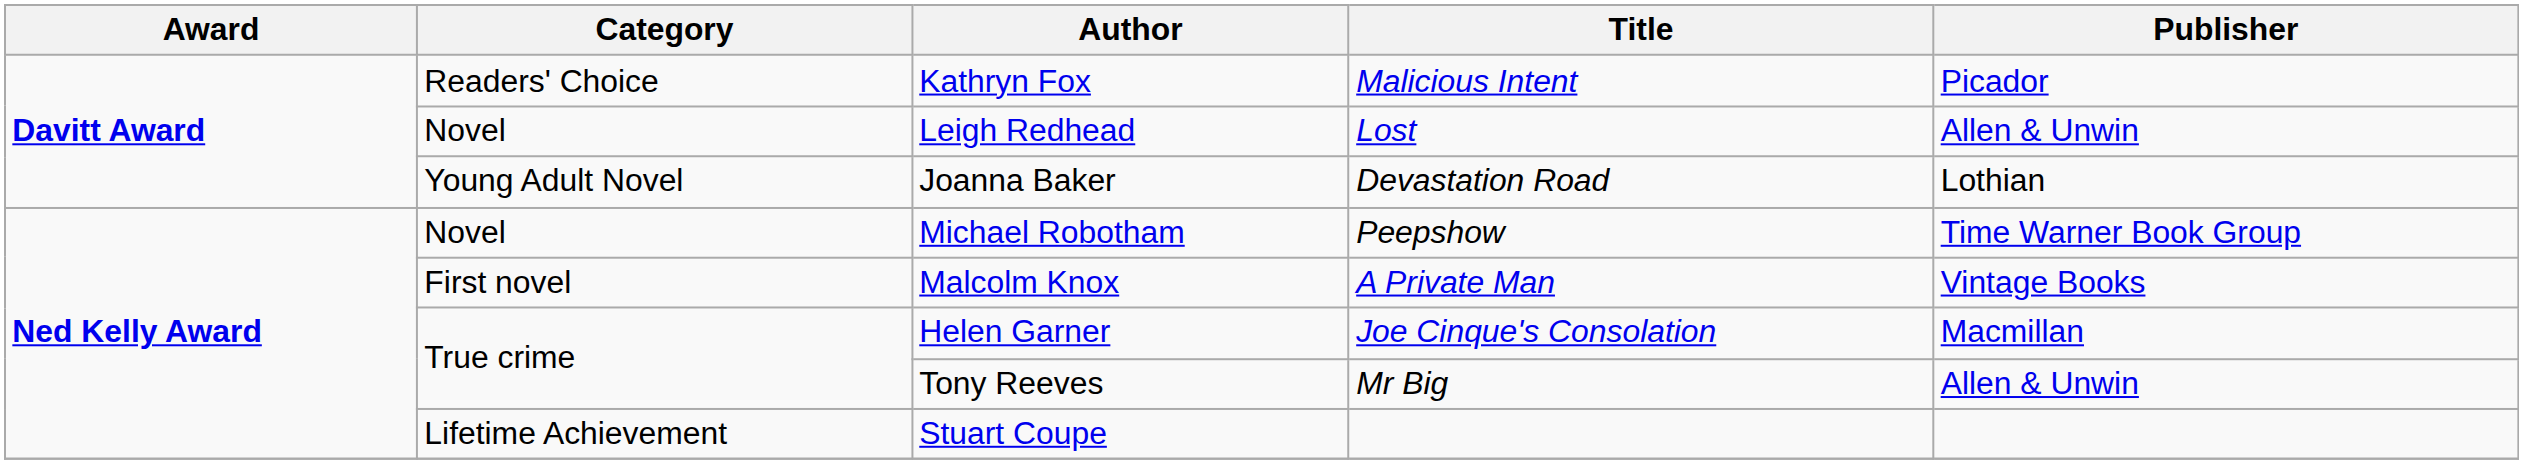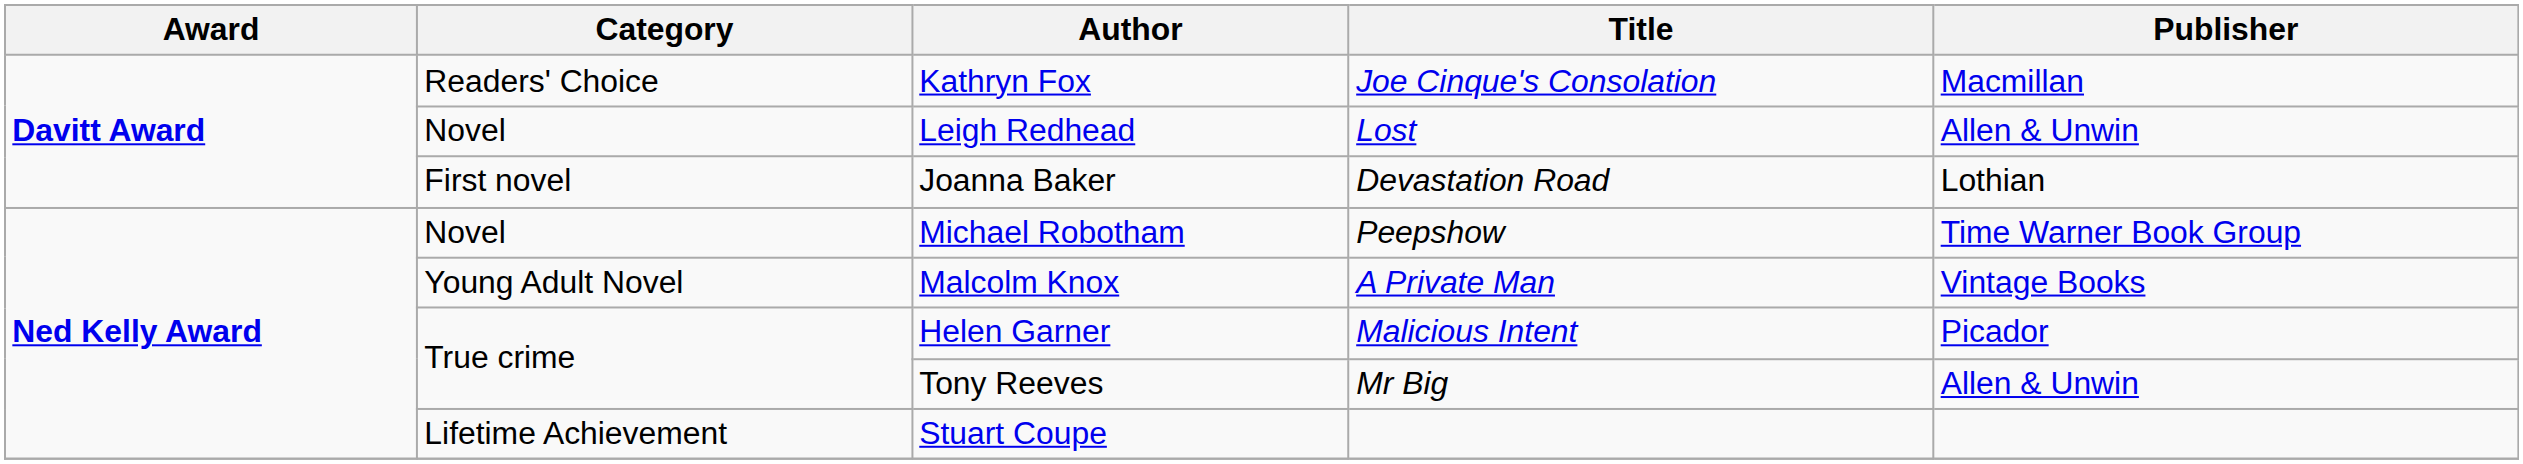Kathryn Fox | Title: Malicious Intent -> Joe Cinque's Consolation
Kathryn Fox | Publisher: Picador -> Macmillan
Joanna Baker | Category: Young Adult Novel -> First novel
Malcolm Knox | Category: First novel -> Young Adult Novel
Helen Garner | Title: Joe Cinque's Consolation -> Malicious Intent
Helen Garner | Publisher: Macmillan -> Picador
